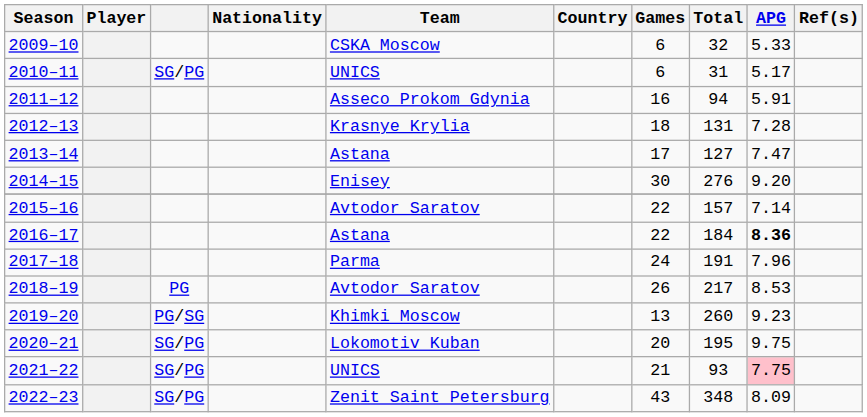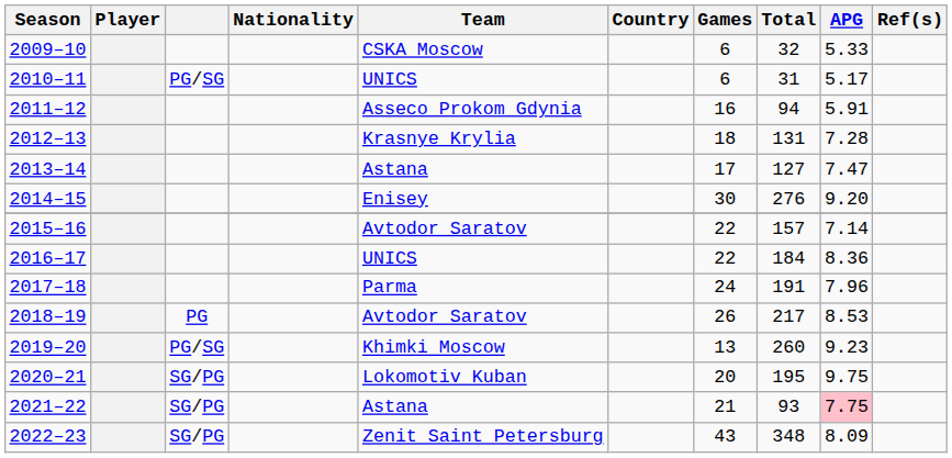2010–11 | column 3: SG/PG -> PG/SG
2016–17 | Team: Astana -> UNICS
2016–17 | APG: bold -> normal
2021–22 | Team: UNICS -> Astana
